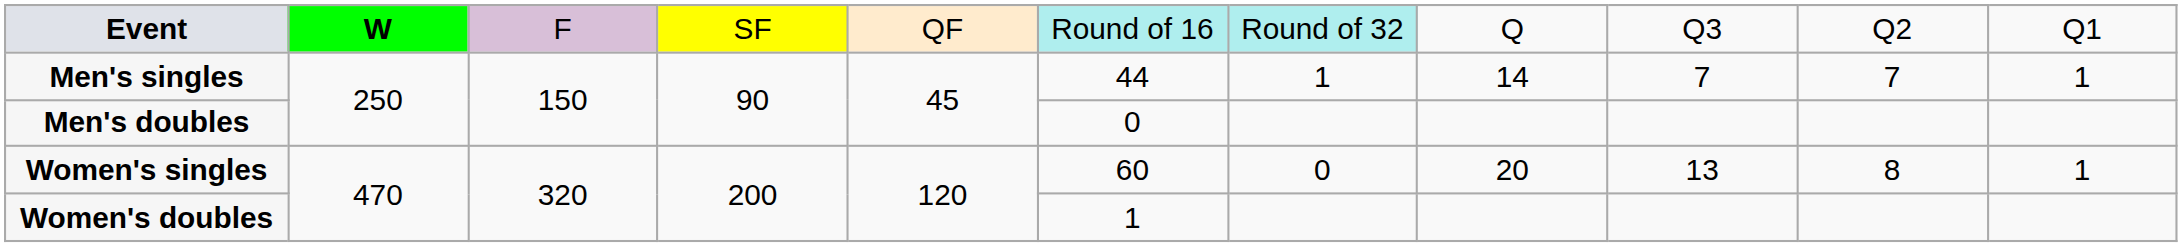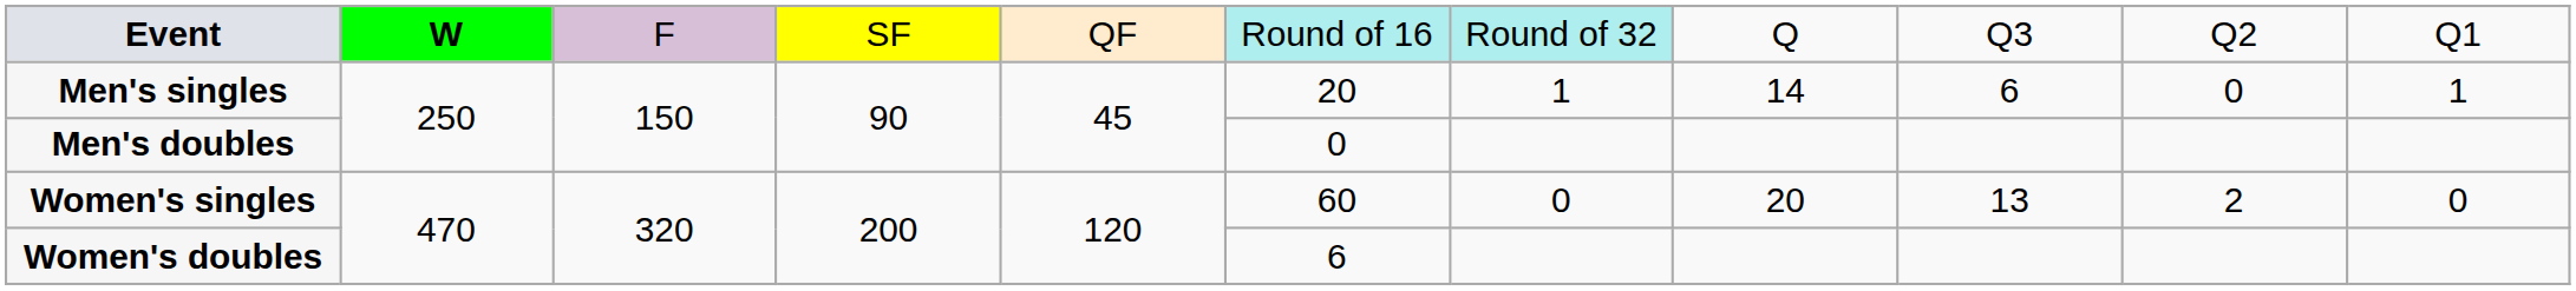Men's singles | column 6: 44 -> 20
Men's singles | column 9: 7 -> 6
Men's singles | column 10: 7 -> 0
Women's singles | column 10: 8 -> 2
Women's singles | column 11: 1 -> 0
Women's doubles | column 6: 1 -> 6
